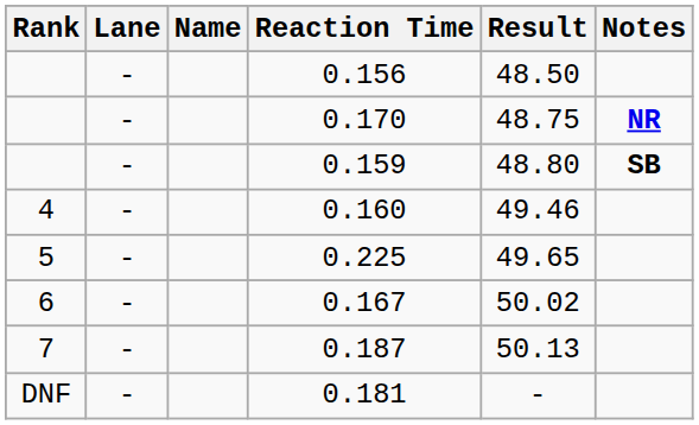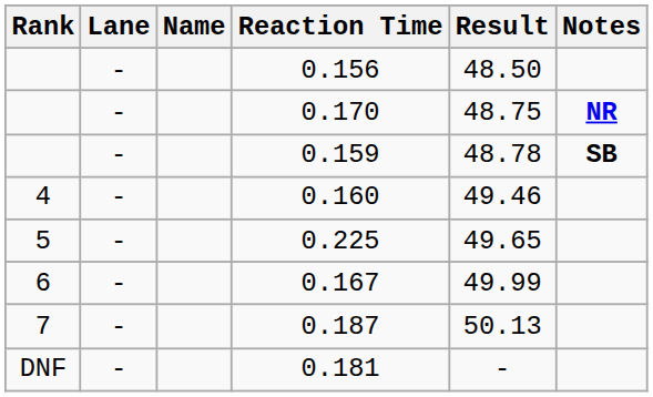0.159 | Result: 48.80 -> 48.78
0.167 | Result: 50.02 -> 49.99
